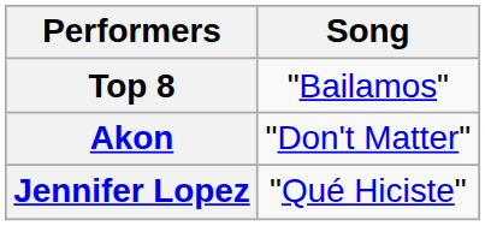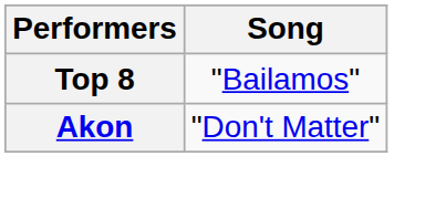- row: Jennifer Lopez | "Qué Hiciste"
